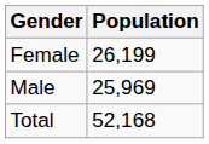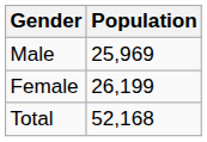rows swapped: Male <-> Female
